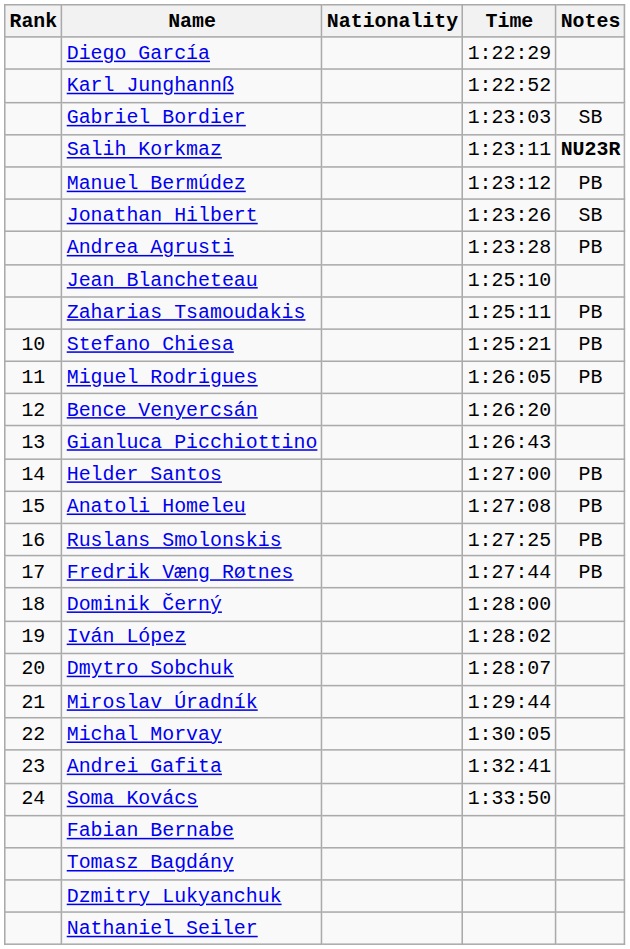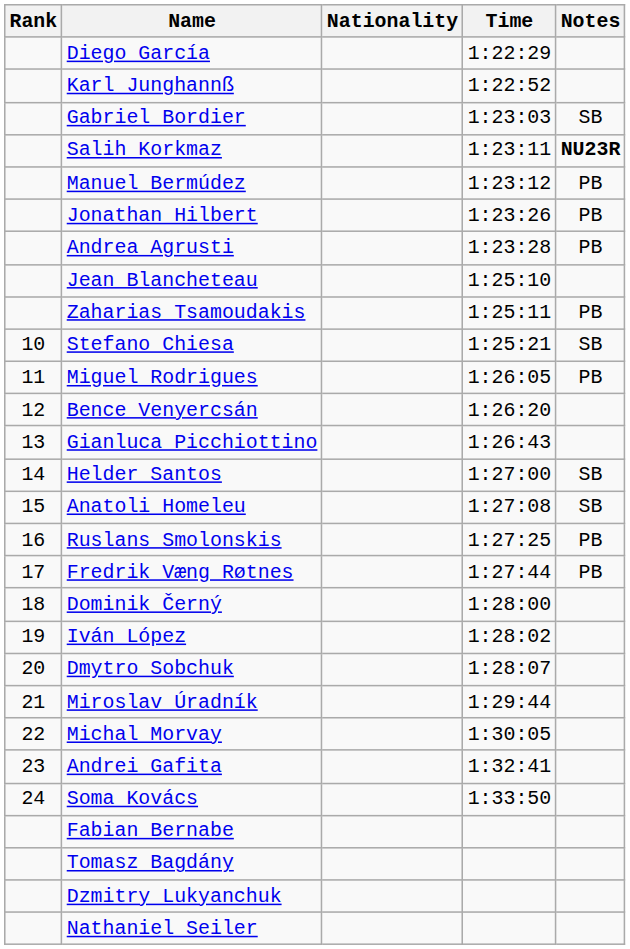Jonathan Hilbert | Notes: SB -> PB
Stefano Chiesa | Notes: PB -> SB
Helder Santos | Notes: PB -> SB
Anatoli Homeleu | Notes: PB -> SB
